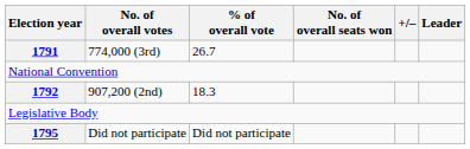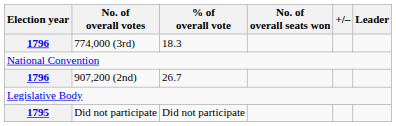774,000 (3rd) | Election year: 1791 -> 1796
774,000 (3rd) | % of overall vote: 26.7 -> 18.3
907,200 (2nd) | Election year: 1792 -> 1796
907,200 (2nd) | % of overall vote: 18.3 -> 26.7
